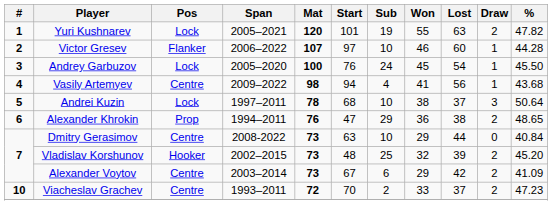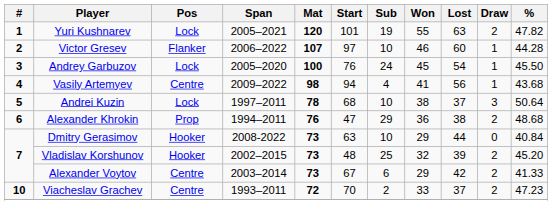Alexander Khrokin | %: 48.65 -> 48.68
Dmitry Gerasimov | Pos: Centre -> Hooker
Alexander Voytov | %: 41.09 -> 41.33
